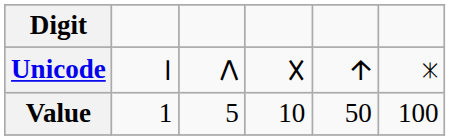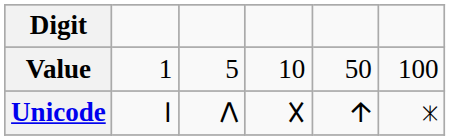rows swapped: Unicode <-> Value
